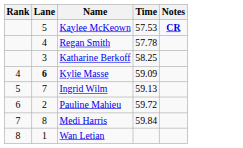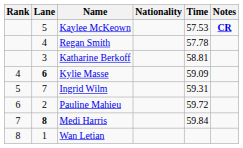+ column: Nationality
Katharine Berkoff | Time: 58.25 -> 58.81
Ingrid Wilm | Time: 59.13 -> 59.31
Medi Harris | Lane: normal -> bold
